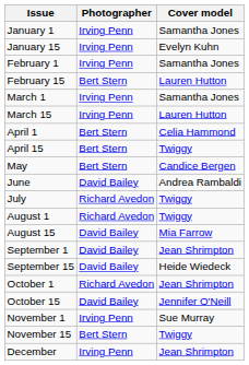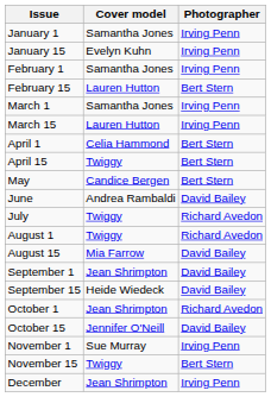columns swapped: Cover model <-> Photographer
